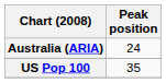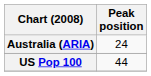US Pop 100 | Peak position: 35 -> 44
